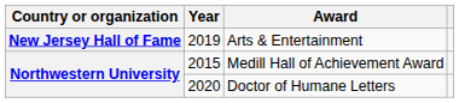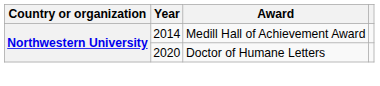- row: New Jersey Hall of Fame | 2019 | Arts & Entertainment
Medill Hall of Achievement Award | Year: 2015 -> 2014
